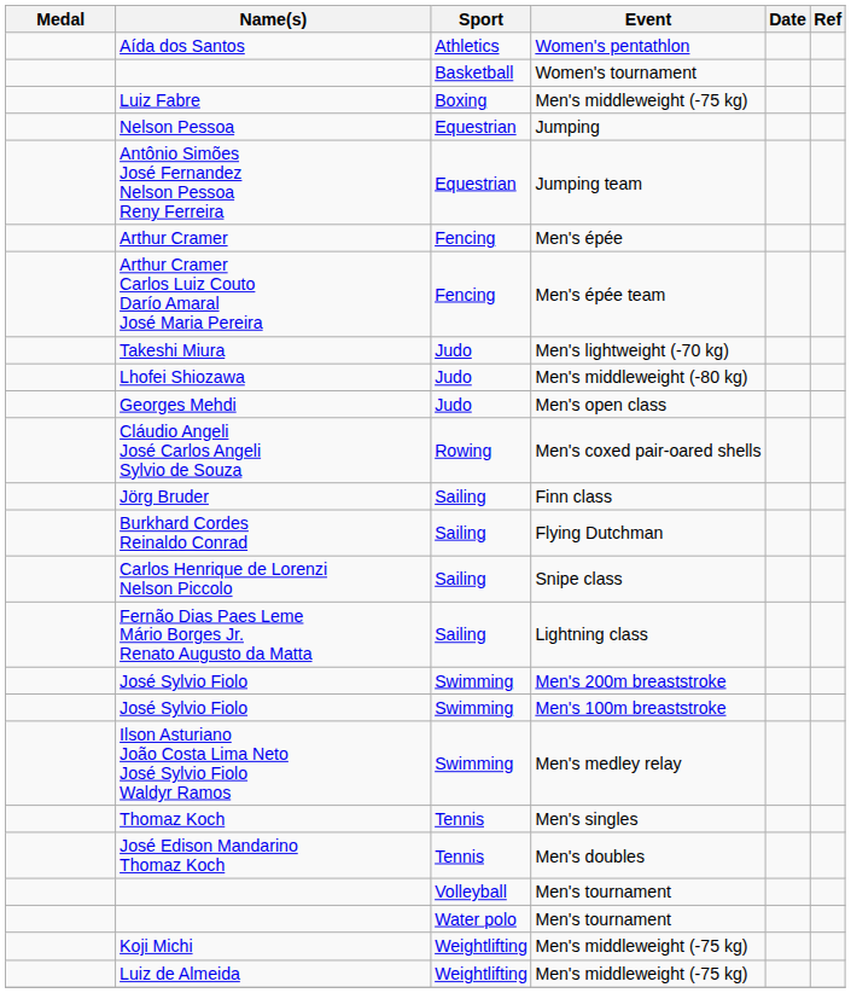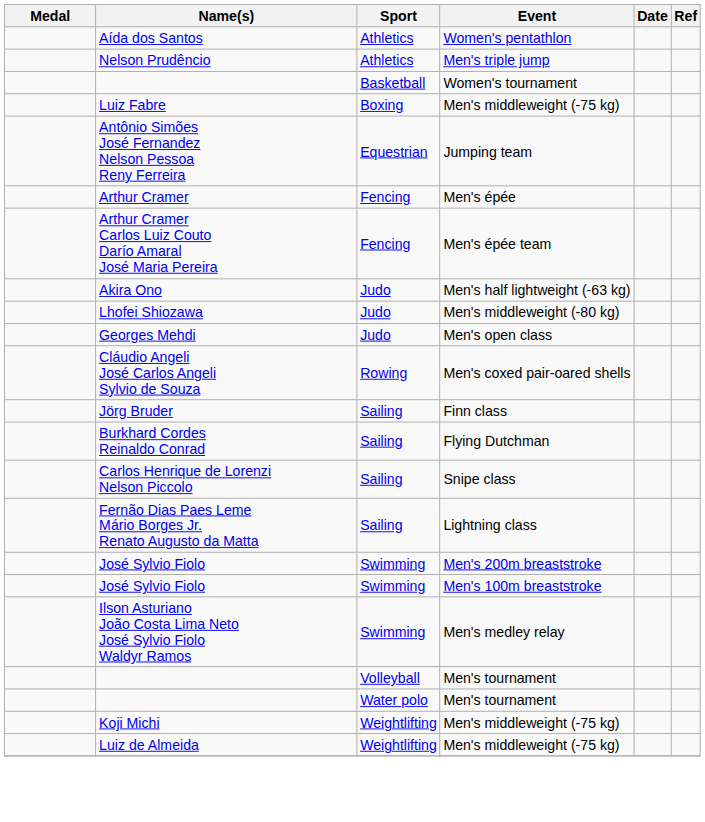+ row: Nelson Prudêncio | Athletics | Men's triple jump
- row: Nelson Pessoa | Equestrian | Jumping
+ row: Akira Ono | Judo | Men's half lightweight (-63 kg)
- row: Takeshi Miura | Judo | Men's lightweight (-70 kg)
- row: Thomaz Koch | Tennis | Men's singles
- row: José Edison Mandarino Thomaz Koch | Tennis | Men's doubles
